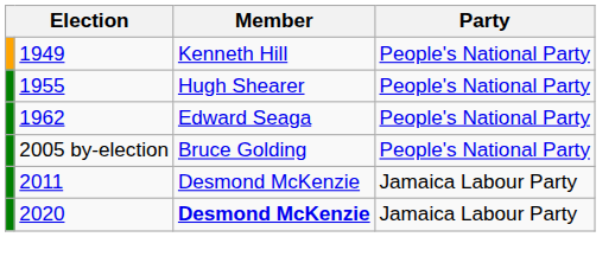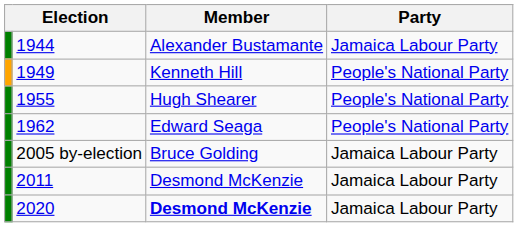+ row: 1944 | Alexander Bustamante | Jamaica Labour Party
2005 by-election | Party: People's National Party -> Jamaica Labour Party
